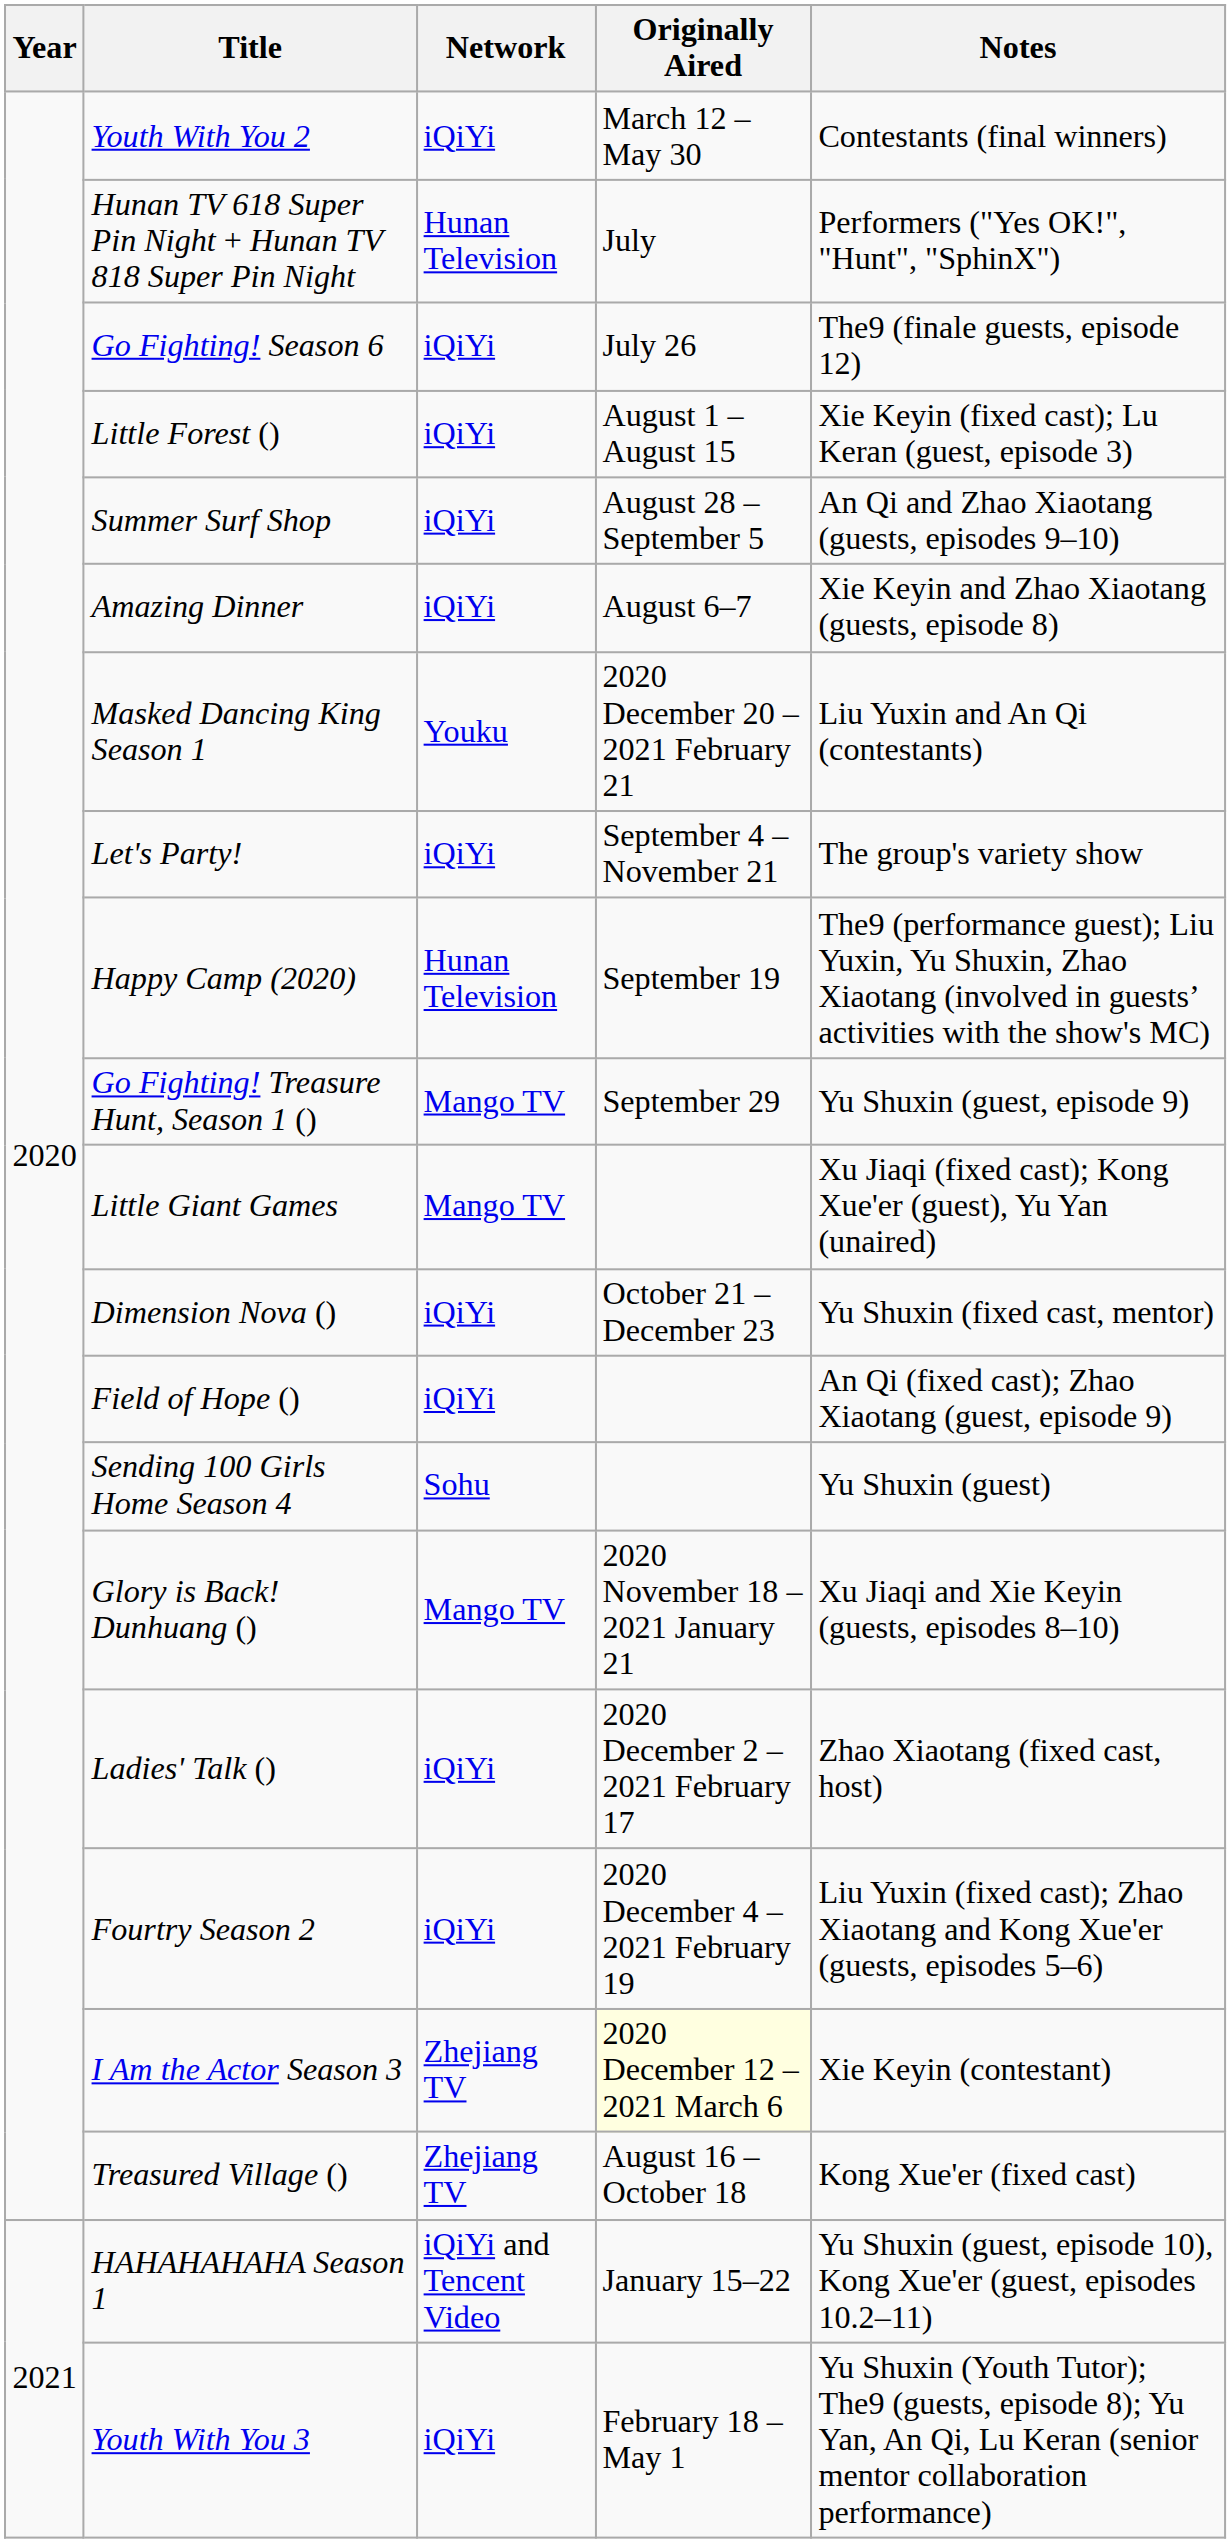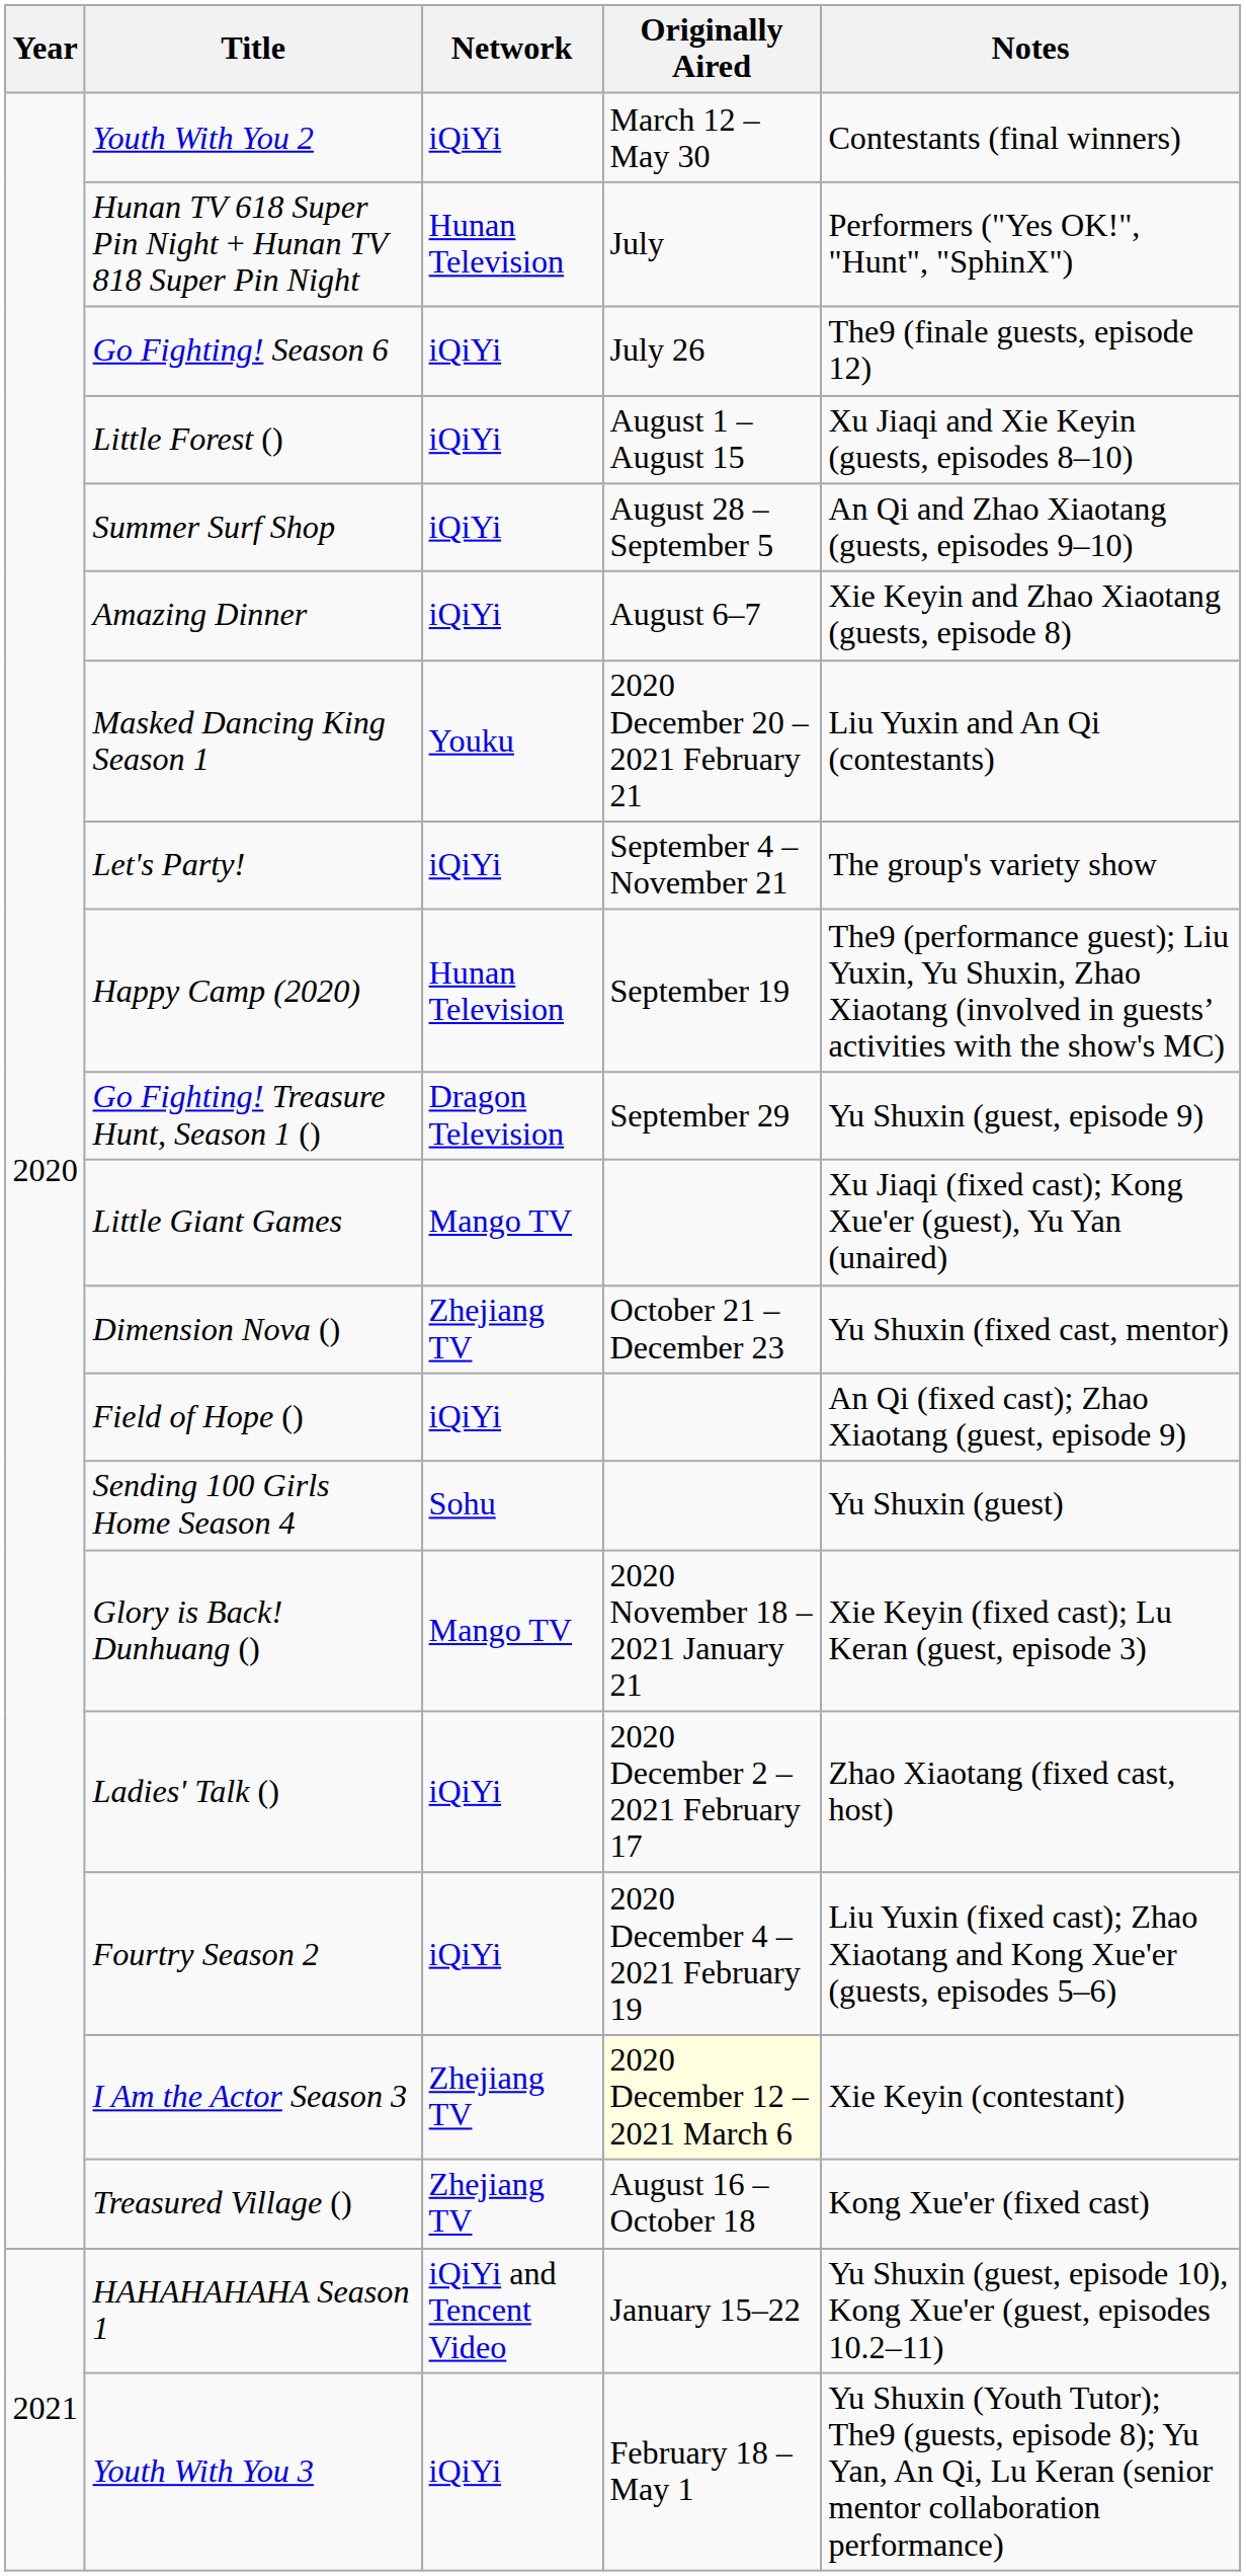Little Forest () | Notes: Xie Keyin (fixed cast); Lu Keran (guest, episode 3) -> Xu Jiaqi and Xie Keyin (guests, episodes 8–10)
Go Fighting! Treasure Hunt, Season 1 () | Network: Mango TV -> Dragon Television
Dimension Nova () | Network: iQiYi -> Zhejiang TV
Glory is Back! Dunhuang () | Notes: Xu Jiaqi and Xie Keyin (guests, episodes 8–10) -> Xie Keyin (fixed cast); Lu Keran (guest, episode 3)
